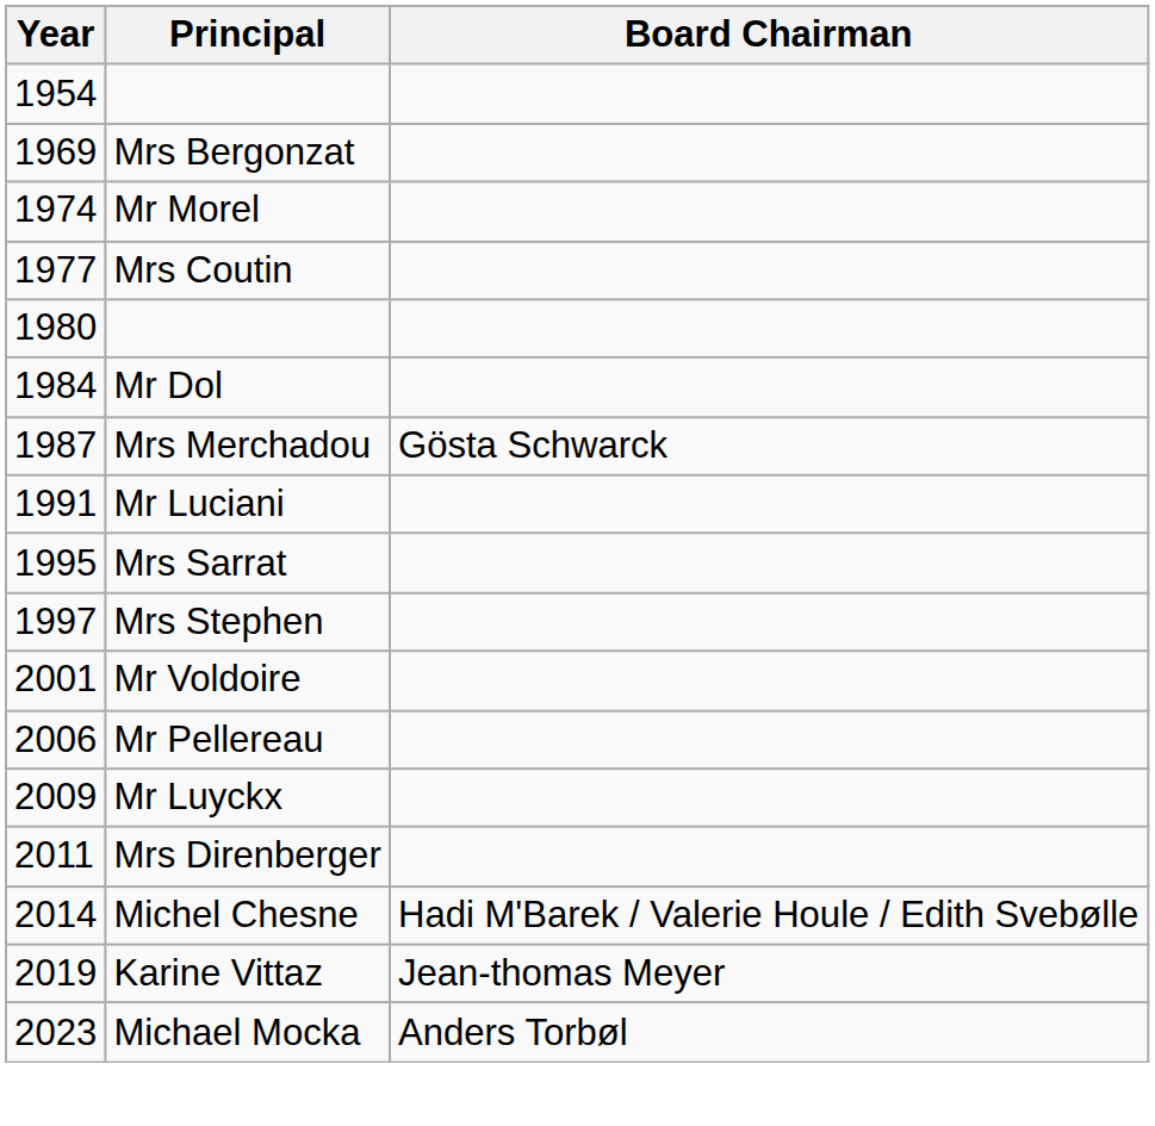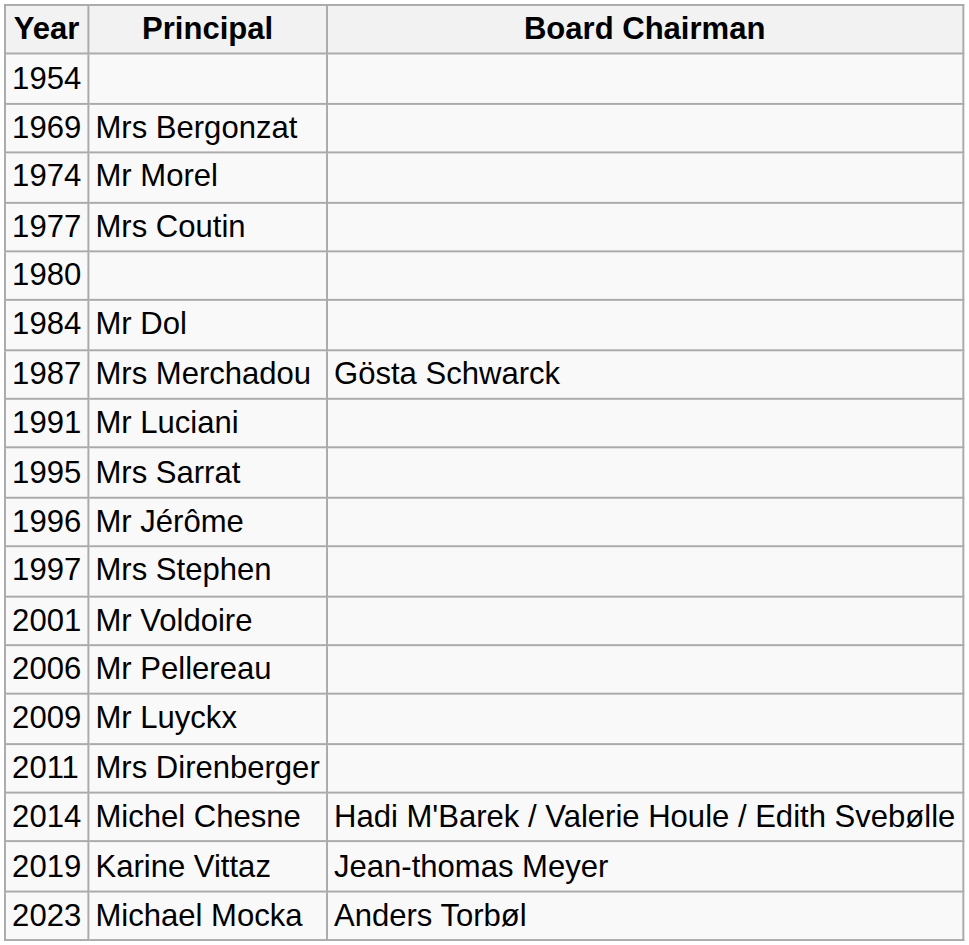+ row: 1996 | Mr Jérôme
